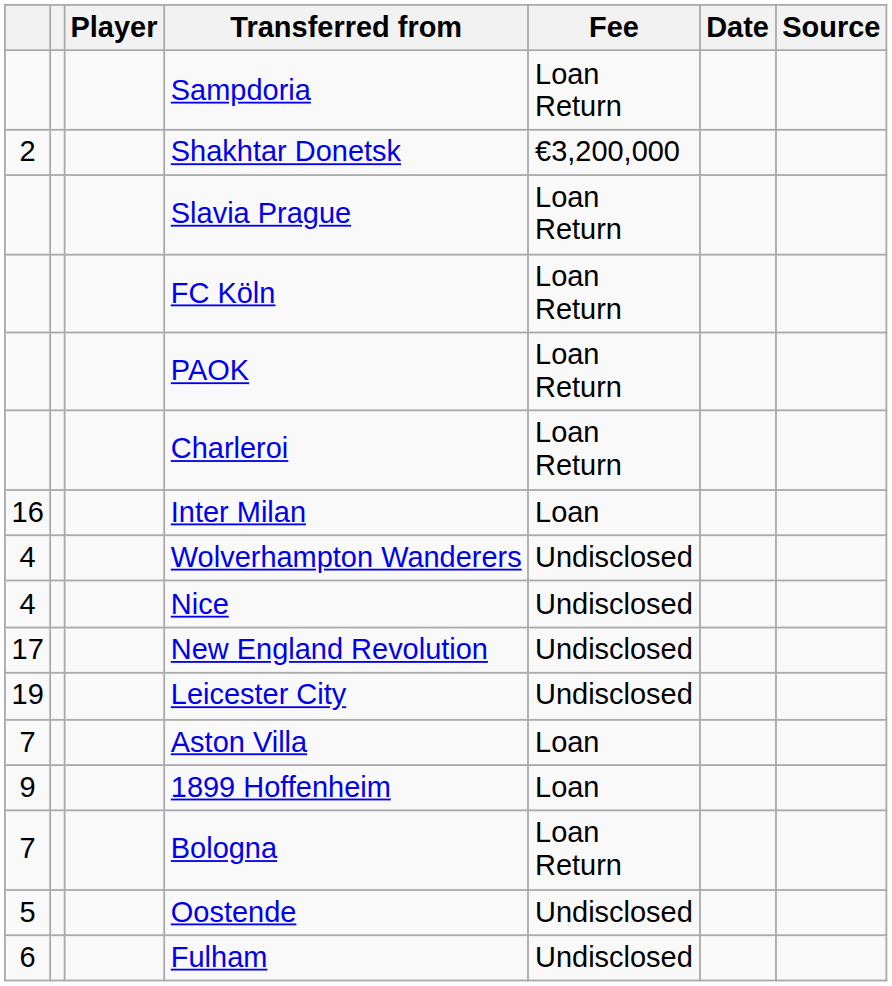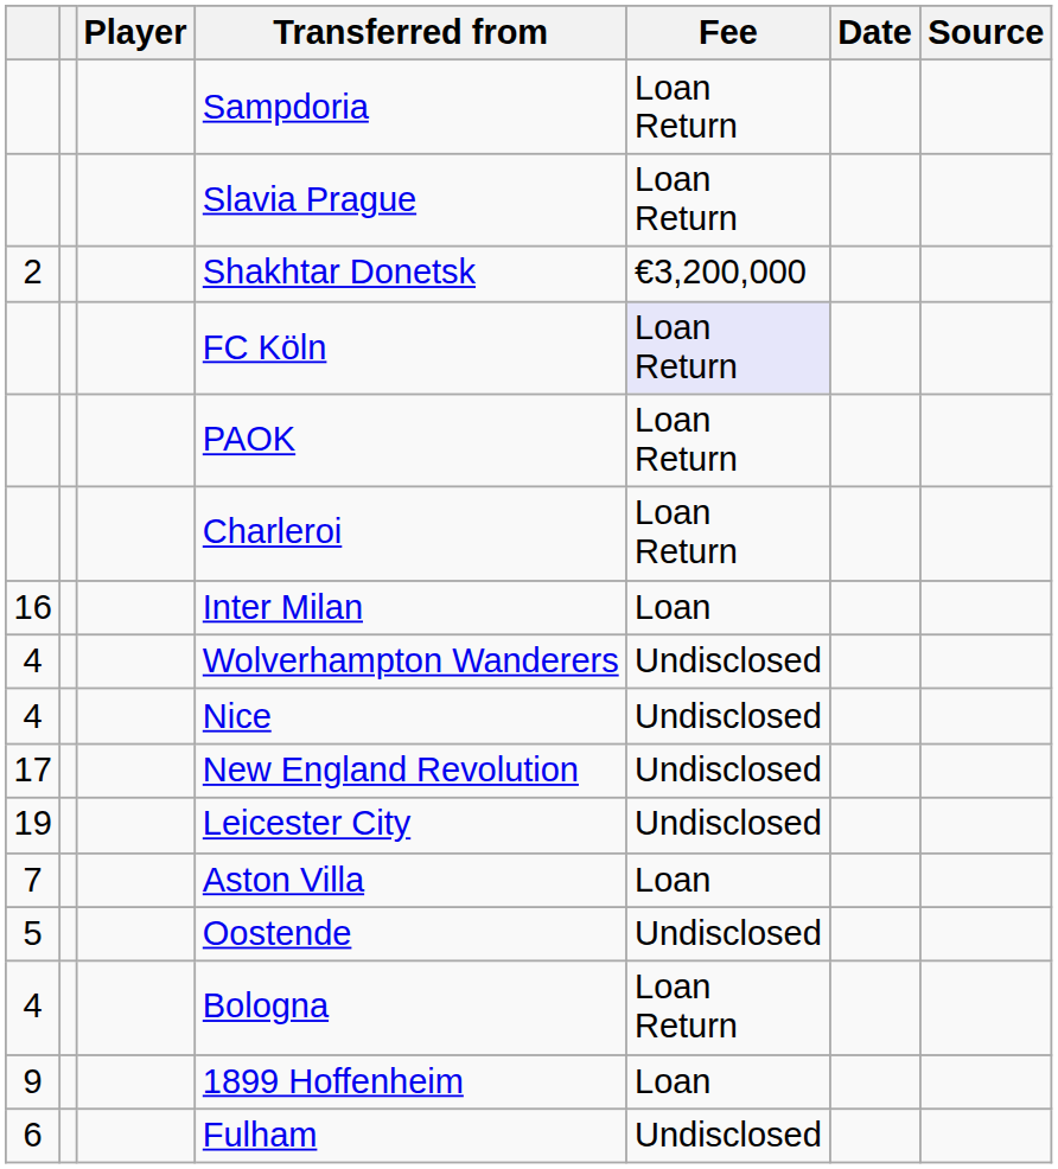rows swapped: Shakhtar Donetsk <-> Slavia Prague
FC Köln | Fee: no background -> lavender background
rows swapped: Oostende <-> 1899 Hoffenheim
Bologna | column 1: 7 -> 4
